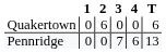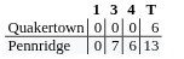- column: 2 | 6 | 0
